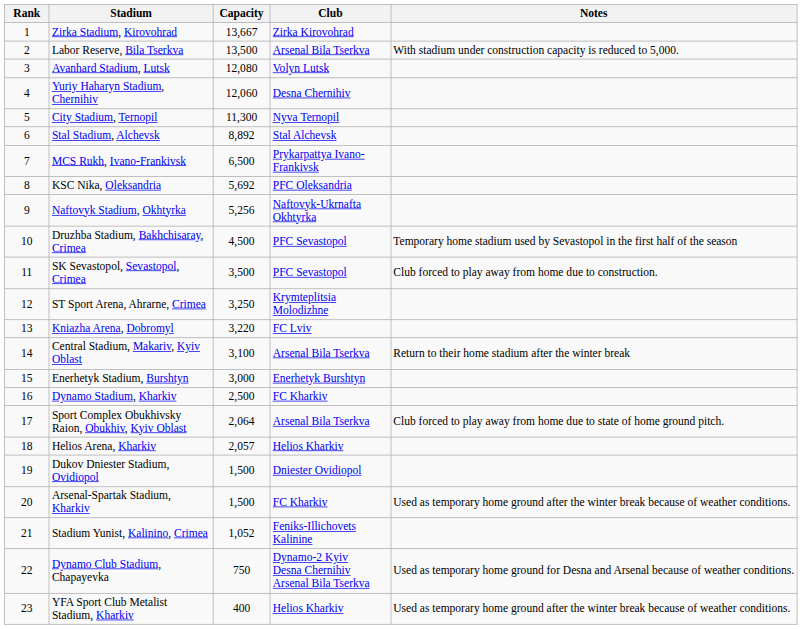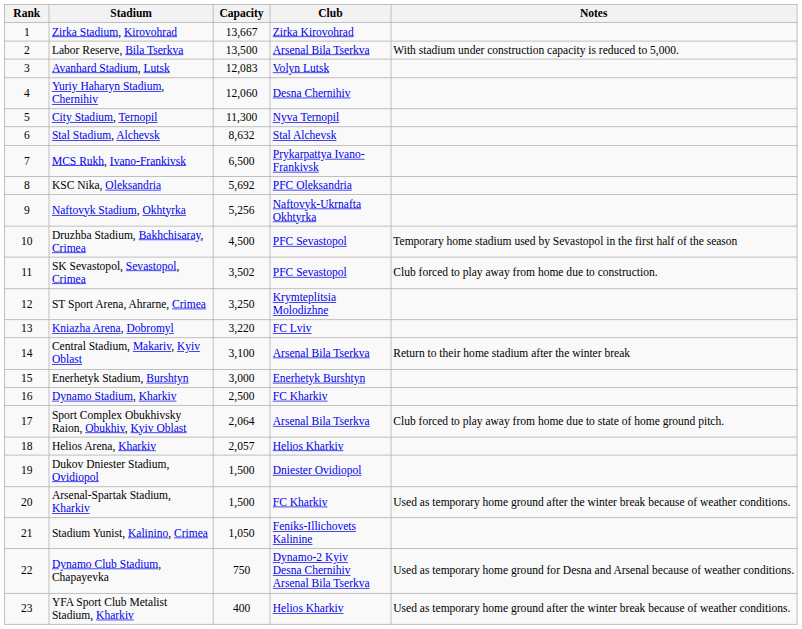Avanhard Stadium, Lutsk | Capacity: 12,080 -> 12,083
Stal Stadium, Alchevsk | Capacity: 8,892 -> 8,632
SK Sevastopol, Sevastopol, Crimea | Capacity: 3,500 -> 3,502
Stadium Yunist, Kalinino, Crimea | Capacity: 1,052 -> 1,050
